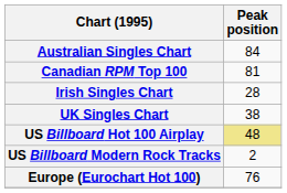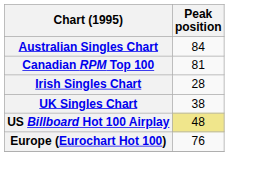- row: US Billboard Modern Rock Tracks | 2
